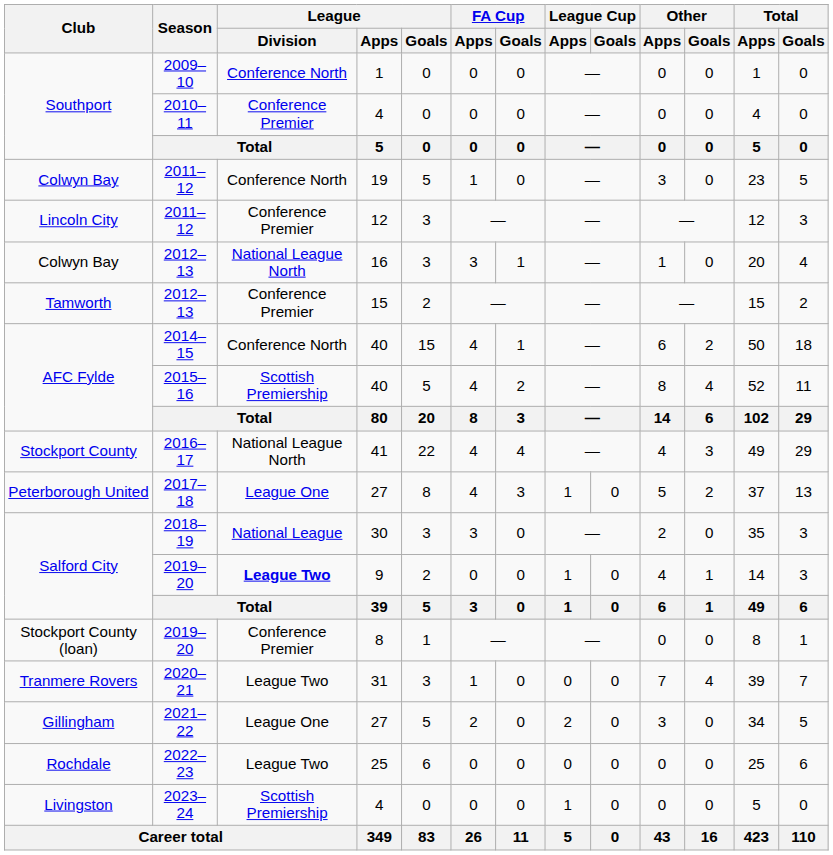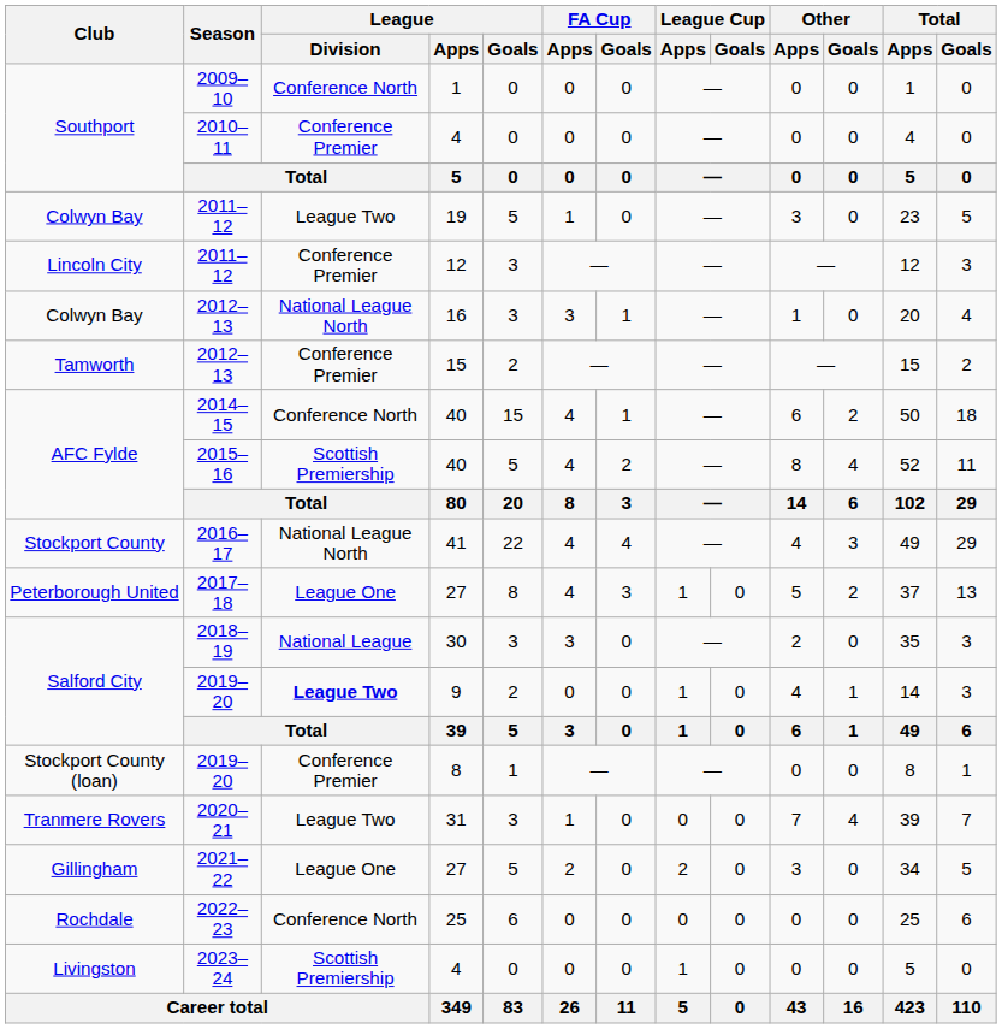2011–12 / 19 | League / Division: Conference North -> League Two
2022–23 | League / Division: League Two -> Conference North
